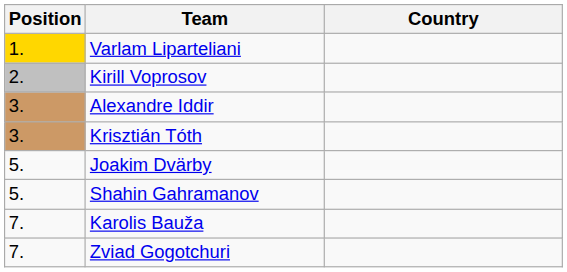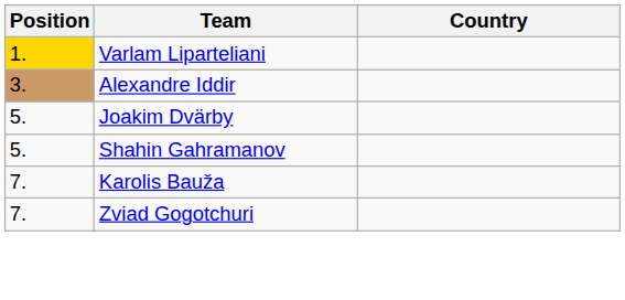- row: 2. | Kirill Voprosov
- row: 3. | Krisztián Tóth
